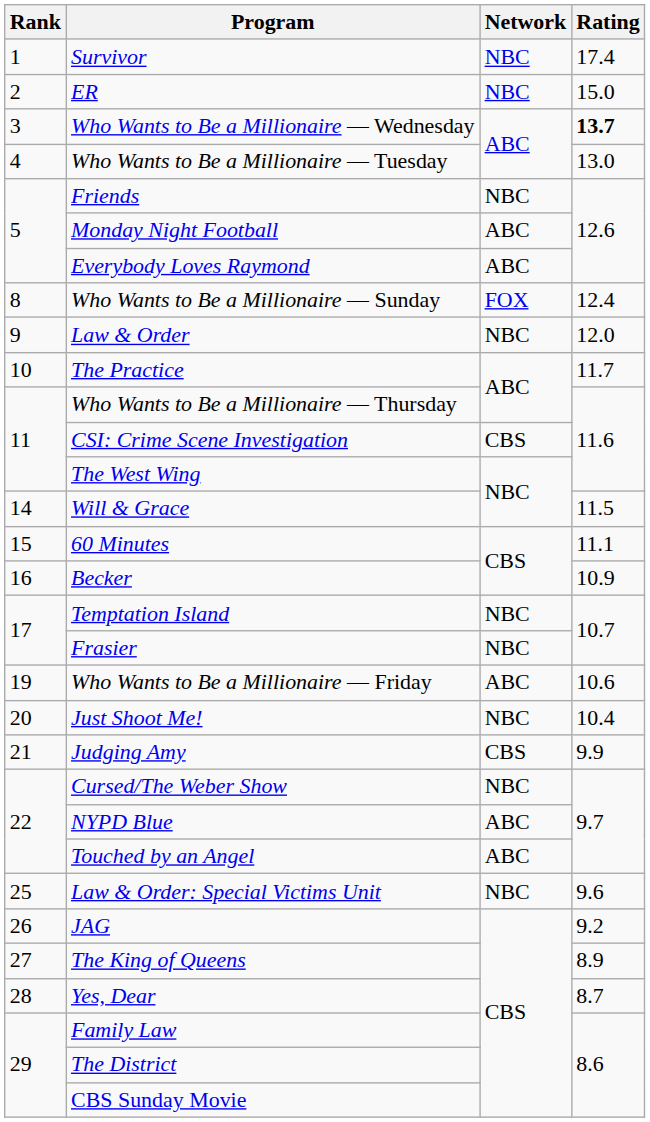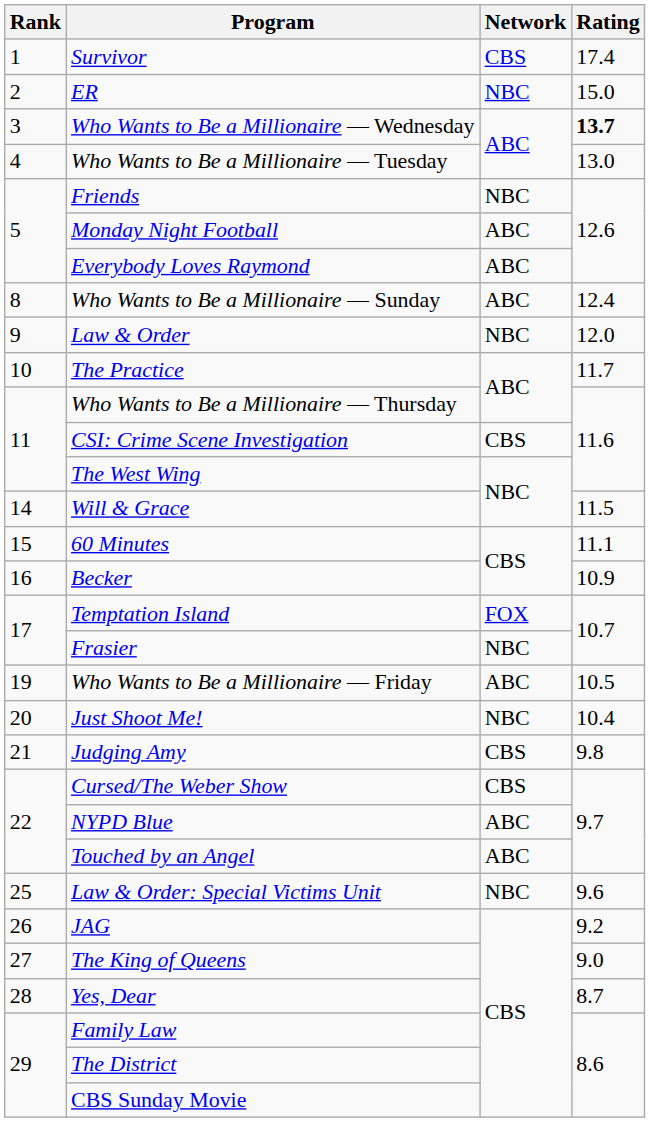Survivor | Network: NBC -> CBS
Who Wants to Be a Millionaire — Sunday | Network: FOX -> ABC
Temptation Island | Network: NBC -> FOX
Who Wants to Be a Millionaire — Friday | Rating: 10.6 -> 10.5
Judging Amy | Rating: 9.9 -> 9.8
Cursed/The Weber Show | Network: NBC -> CBS
The King of Queens | Rating: 8.9 -> 9.0
